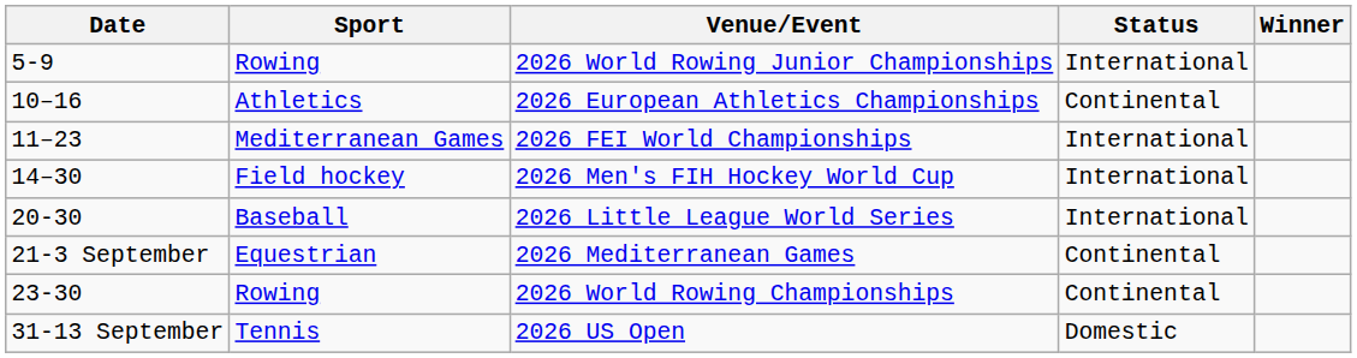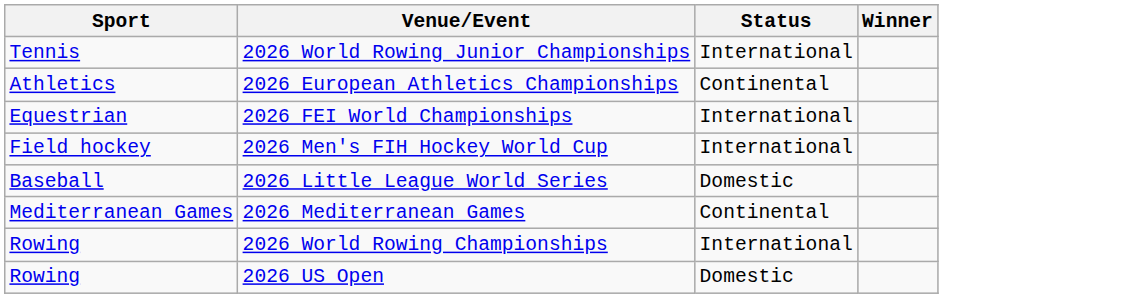- column: Date | 5-9 | 10–16 | 11–23 | 14–30 | 20-30 | 21-3 September | 23-30 | 31-13 September
2026 World Rowing Junior Championships | Sport: Rowing -> Tennis
2026 FEI World Championships | Sport: Mediterranean Games -> Equestrian
2026 Little League World Series | Status: International -> Domestic
2026 Mediterranean Games | Sport: Equestrian -> Mediterranean Games
2026 World Rowing Championships | Status: Continental -> International
2026 US Open | Sport: Tennis -> Rowing
